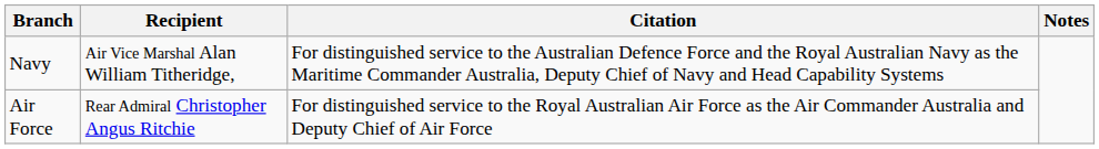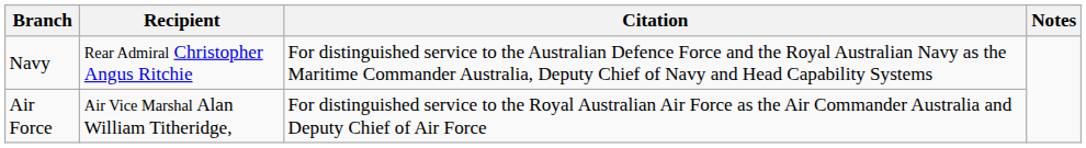Navy | Recipient: Air Vice Marshal Alan William Titheridge, -> Rear Admiral Christopher Angus Ritchie
Air Force | Recipient: Rear Admiral Christopher Angus Ritchie -> Air Vice Marshal Alan William Titheridge,
